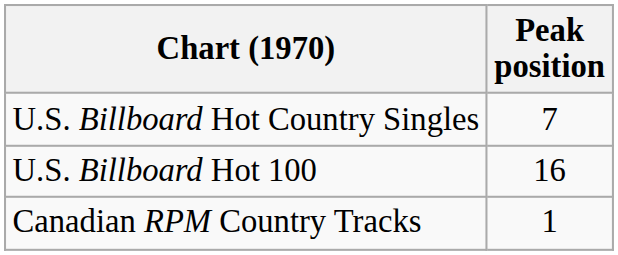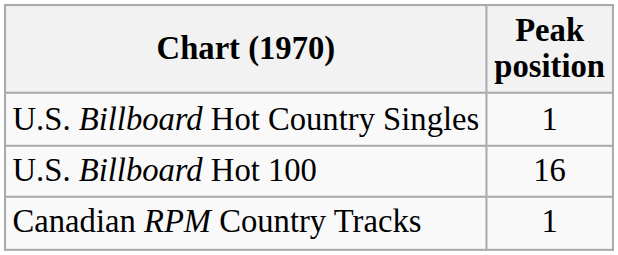U.S. Billboard Hot Country Singles | Peak position: 7 -> 1
